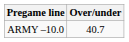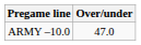ARMY –10.0 | Over/under: 40.7 -> 47.0
